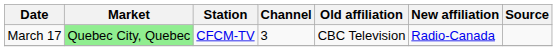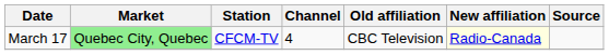March 17 | Channel: 3 -> 4
March 17 | New affiliation: no background -> lightyellow background
